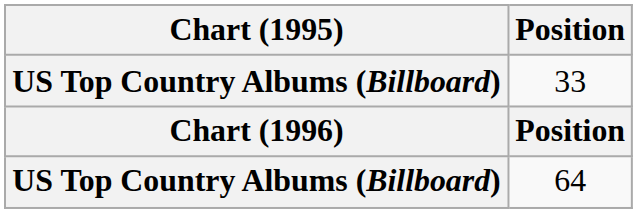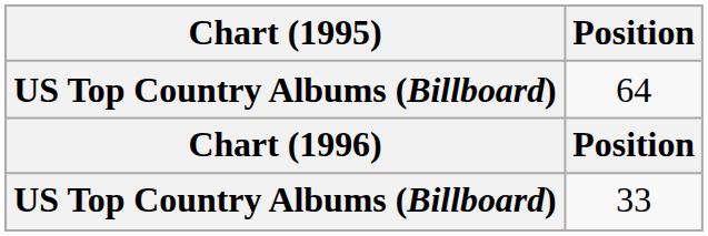rows swapped: 33 <-> 64
